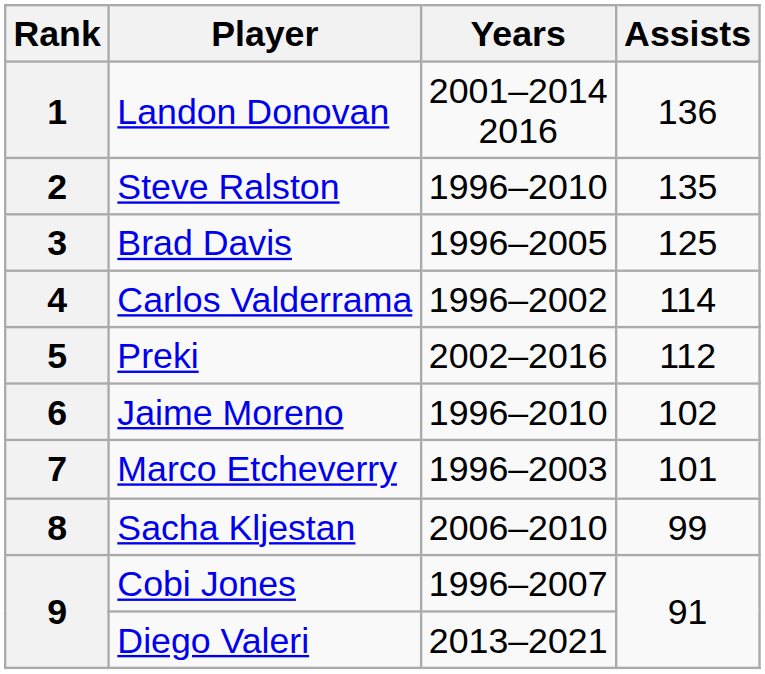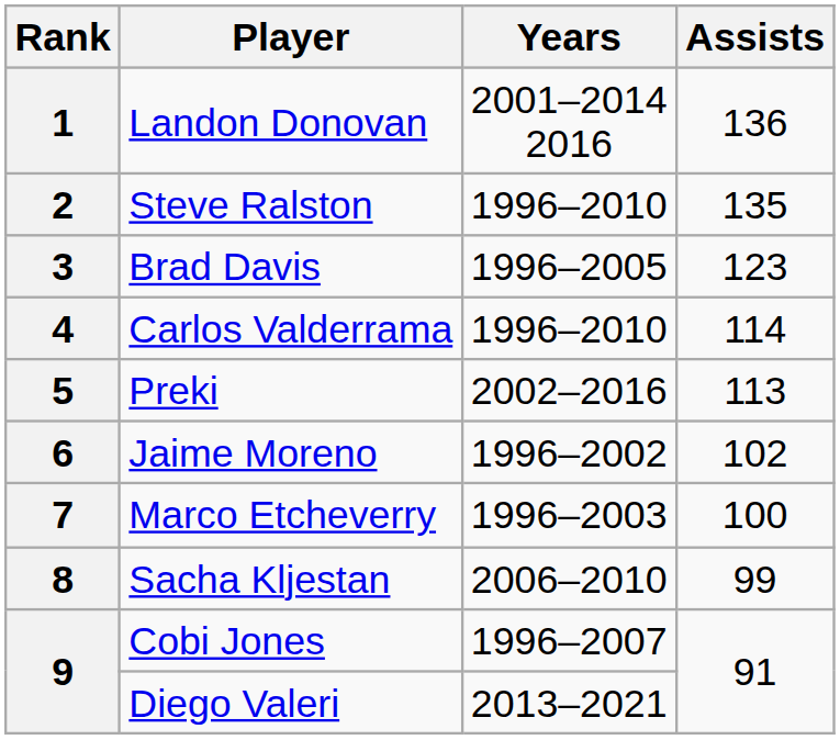3 | Assists: 125 -> 123
4 | Years: 1996–2002 -> 1996–2010
5 | Assists: 112 -> 113
6 | Years: 1996–2010 -> 1996–2002
7 | Assists: 101 -> 100
